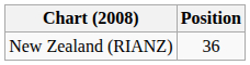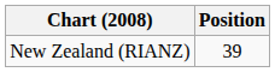New Zealand (RIANZ) | Position: 36 -> 39
